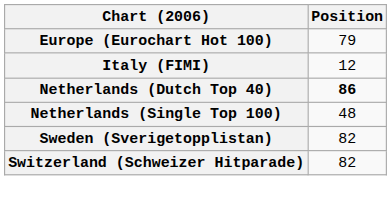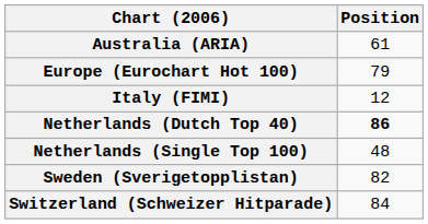+ row: Australia (ARIA) | 61
Switzerland (Schweizer Hitparade) | Position: 82 -> 84
